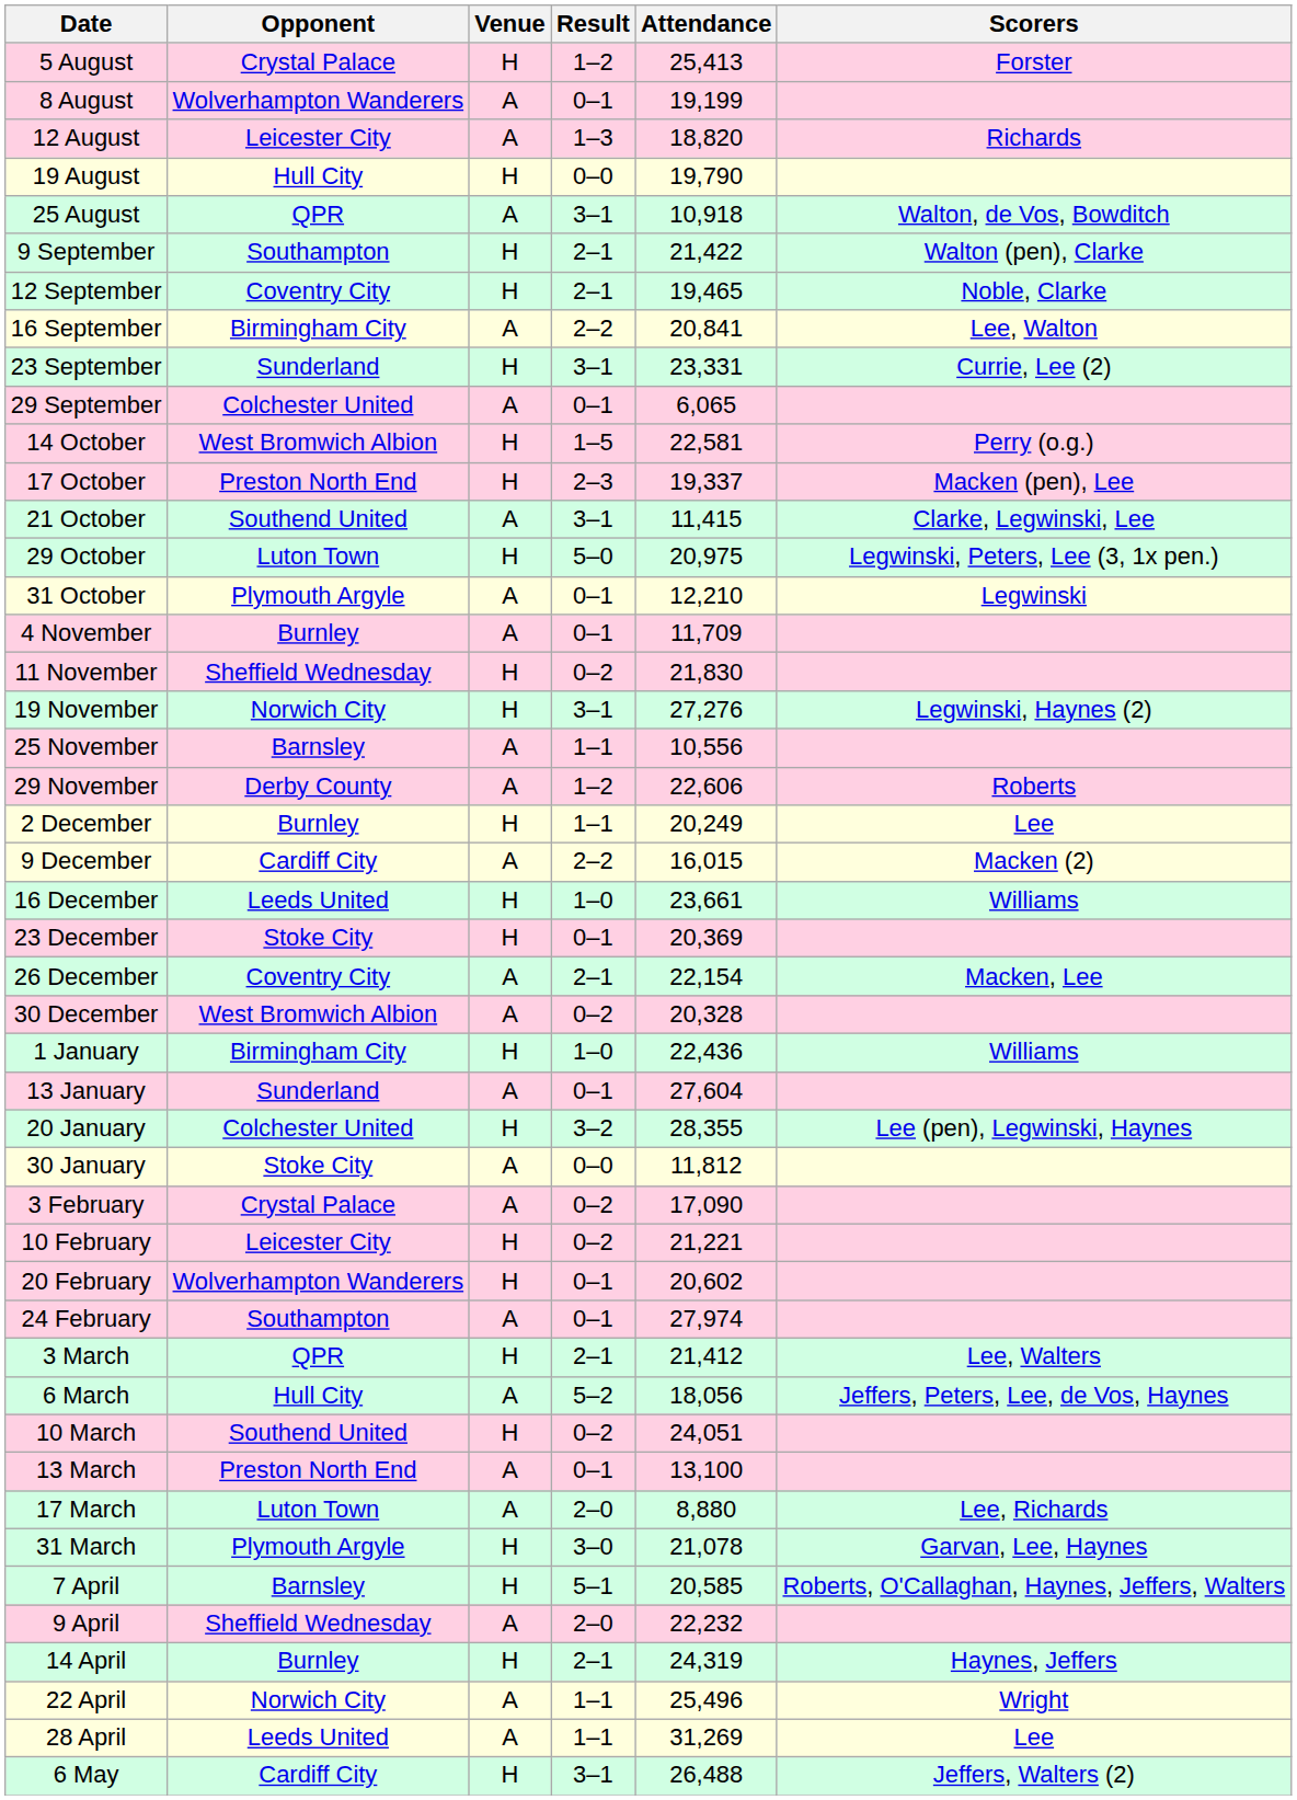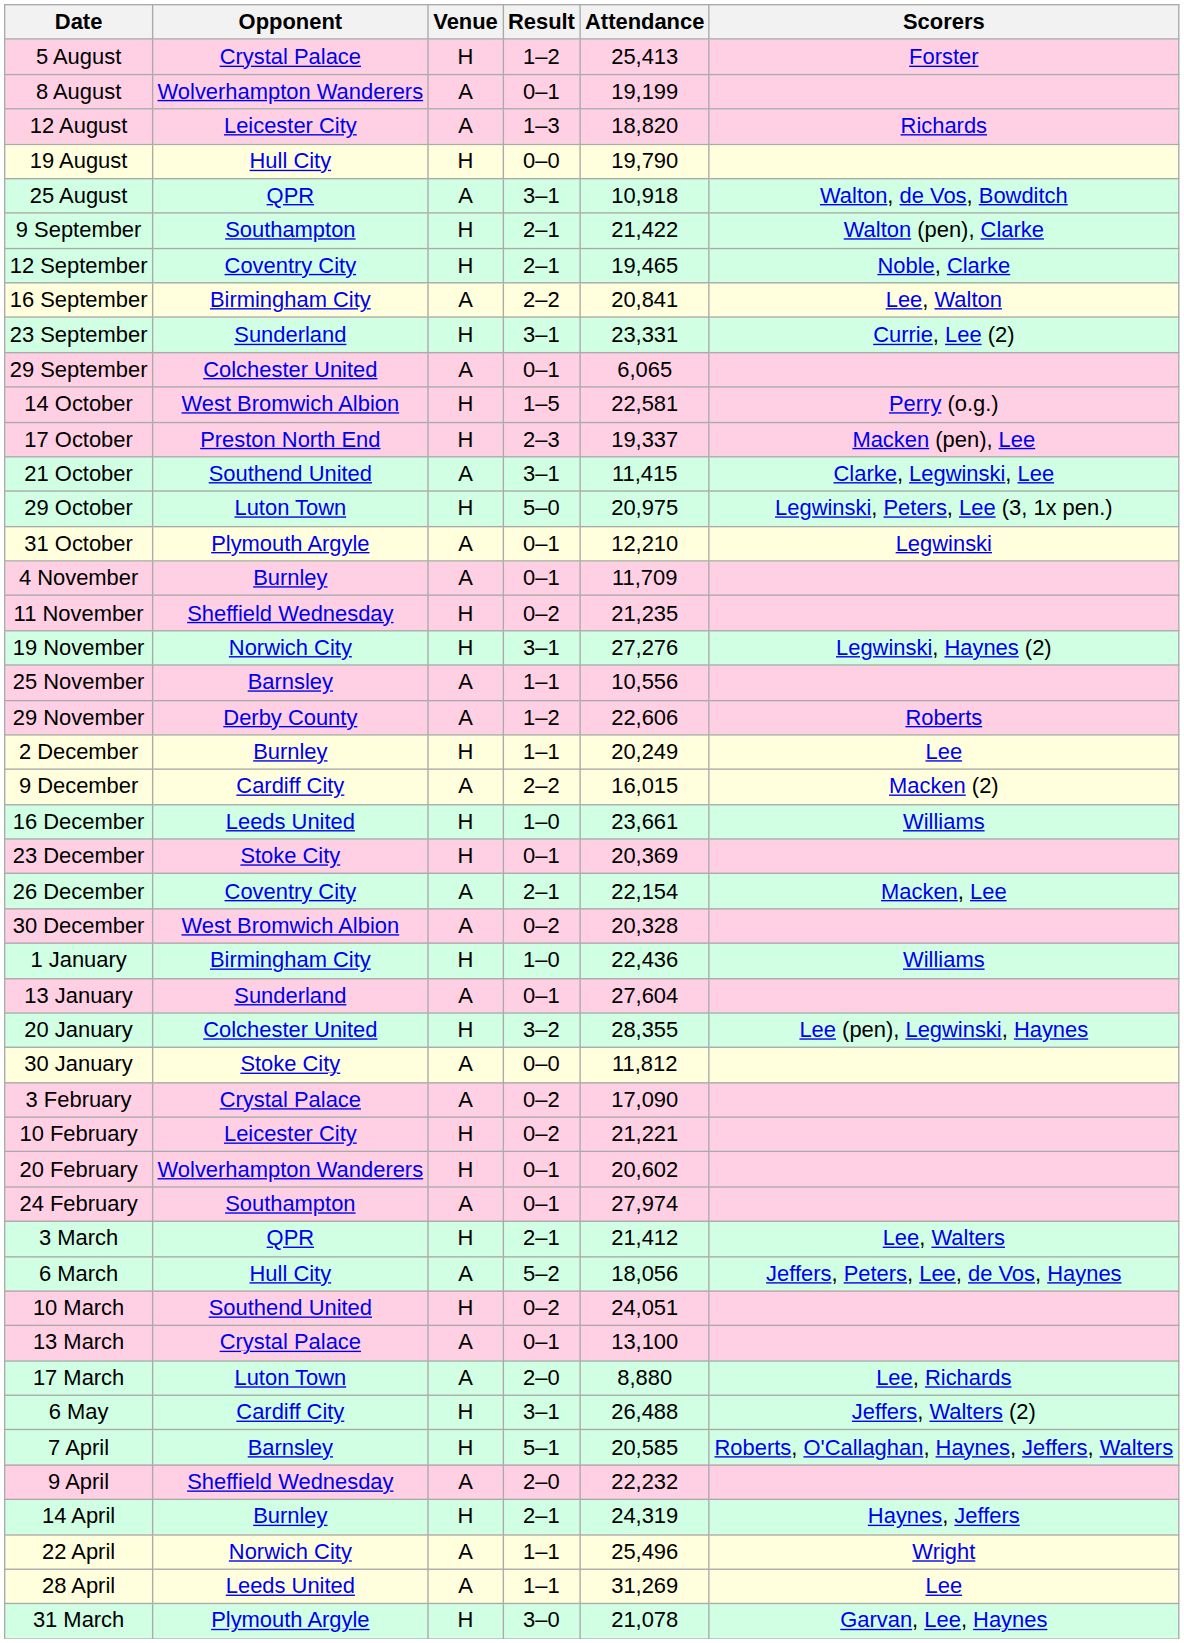11 November | Attendance: 21,830 -> 21,235
13 March | Opponent: Preston North End -> Crystal Palace
rows swapped: 31 March <-> 6 May
